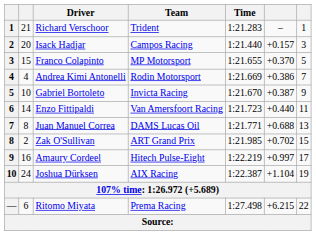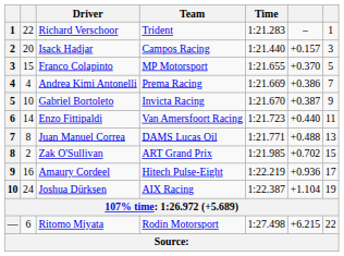Richard Verschoor | column 2: 21 -> 22
Andrea Kimi Antonelli | Team: Rodin Motorsport -> Prema Racing
Juan Manuel Correa | column 6: +0.688 -> +0.488
Amaury Cordeel | column 6: +0.997 -> +0.936
Ritomo Miyata | Team: Prema Racing -> Rodin Motorsport
